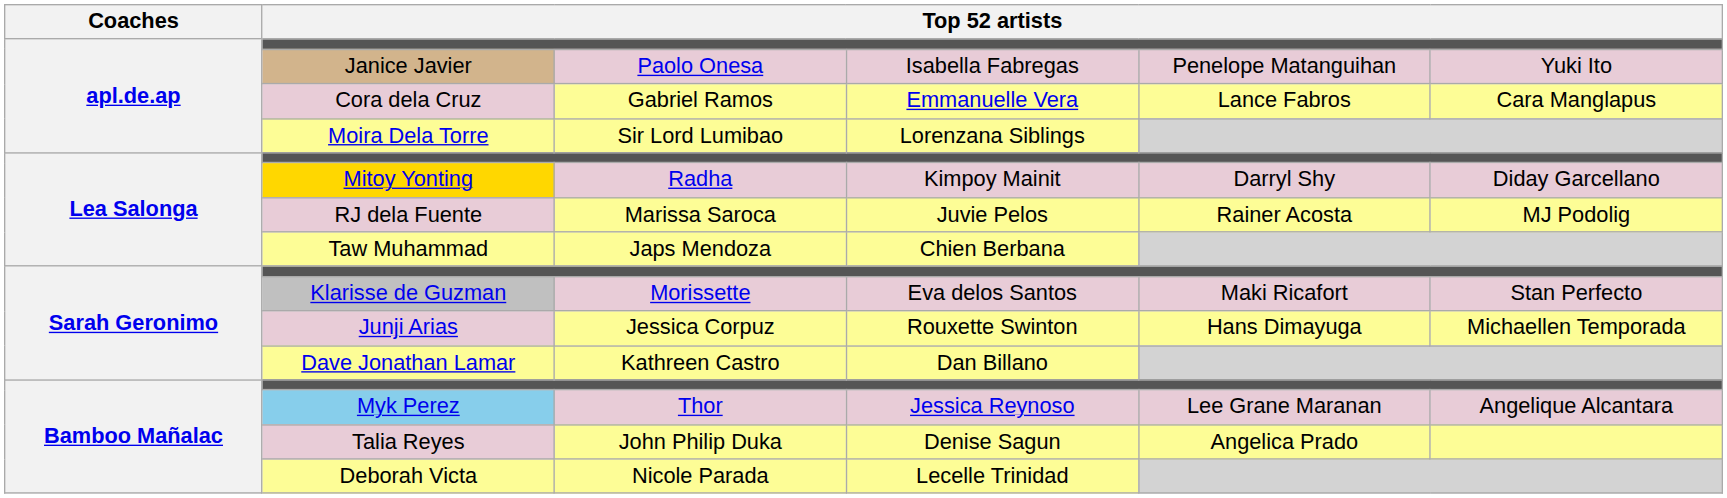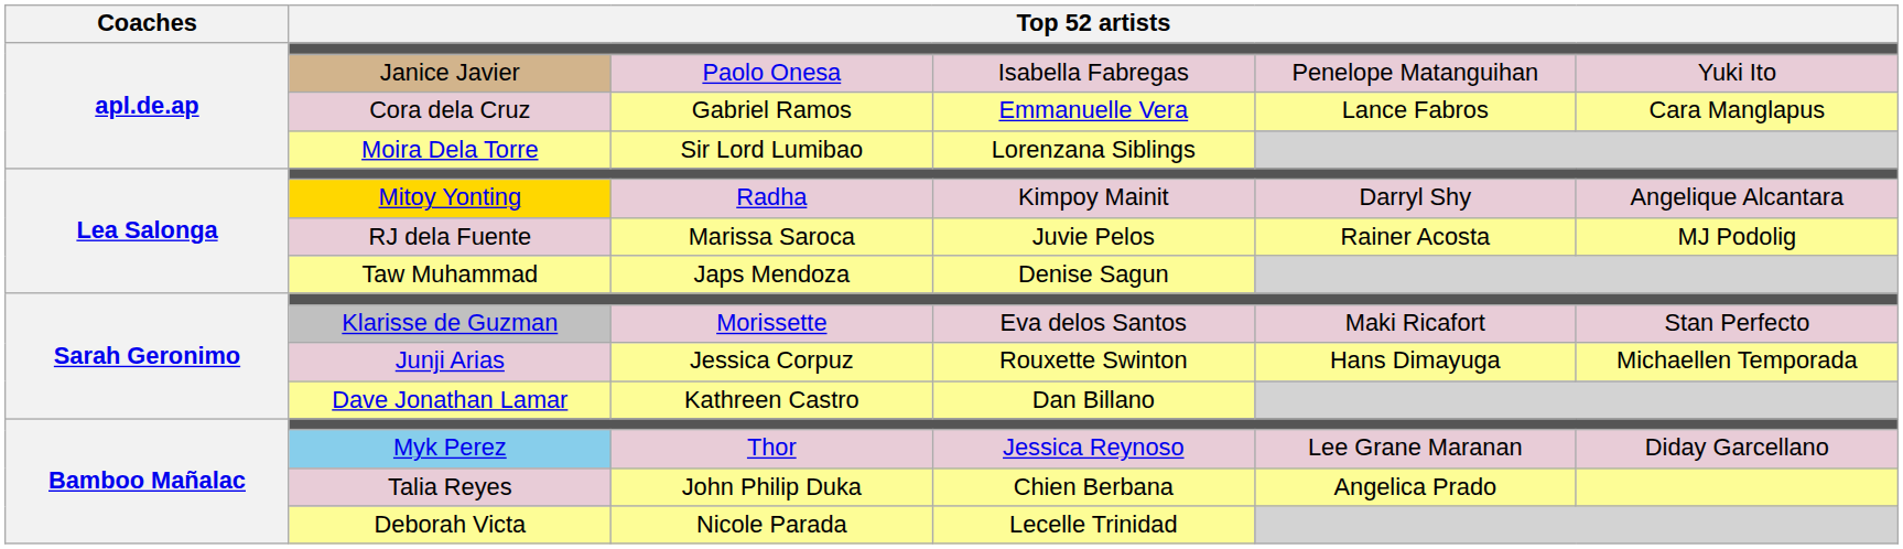Mitoy Yonting | column 6: Diday Garcellano -> Angelique Alcantara
Taw Muhammad | column 4: Chien Berbana -> Denise Sagun
Myk Perez | column 6: Angelique Alcantara -> Diday Garcellano
Talia Reyes | column 4: Denise Sagun -> Chien Berbana
